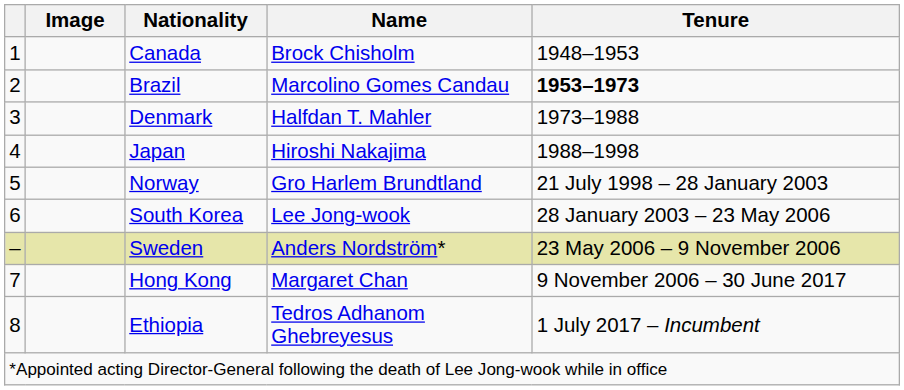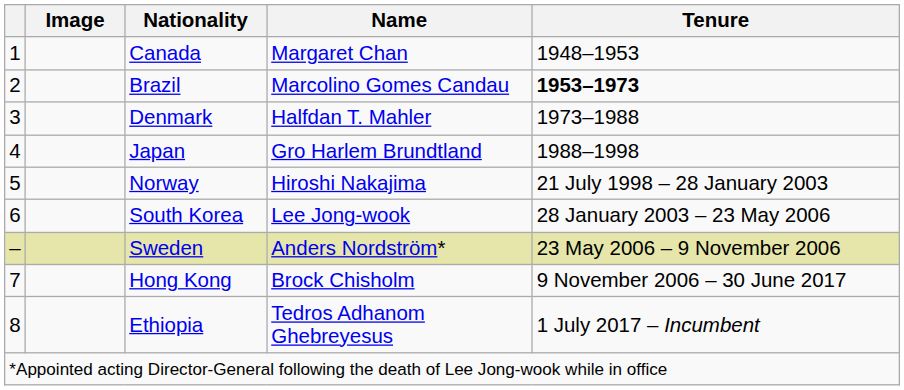Canada | Name: Brock Chisholm -> Margaret Chan
Japan | Name: Hiroshi Nakajima -> Gro Harlem Brundtland
Norway | Name: Gro Harlem Brundtland -> Hiroshi Nakajima
Hong Kong | Name: Margaret Chan -> Brock Chisholm
